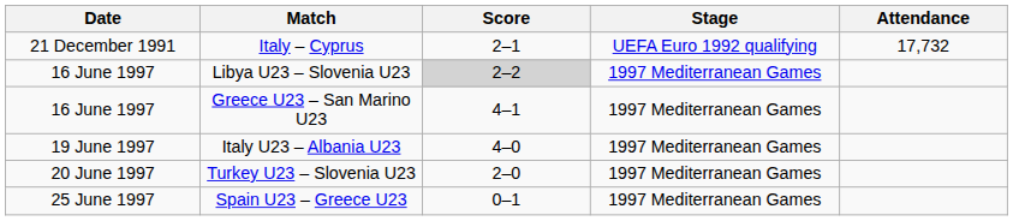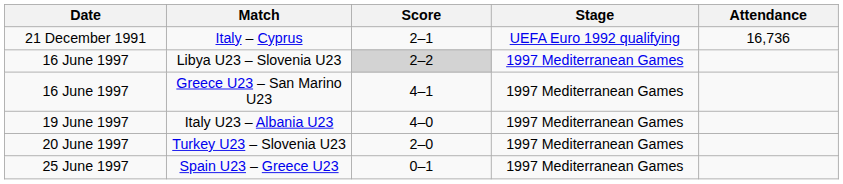Italy – Cyprus | Attendance: 17,732 -> 16,736
